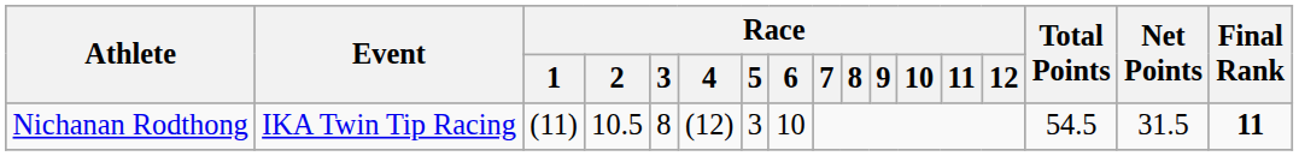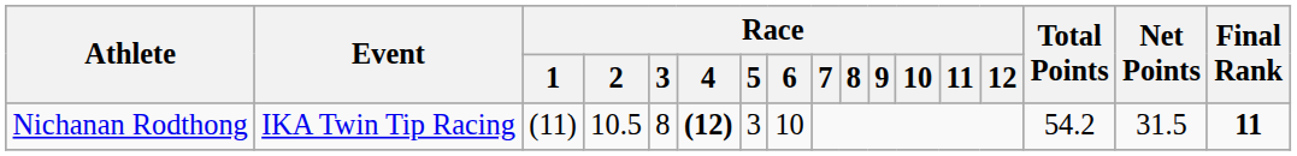Nichanan Rodthong | Race / 4: normal -> bold
Nichanan Rodthong | Total Points: 54.5 -> 54.2
